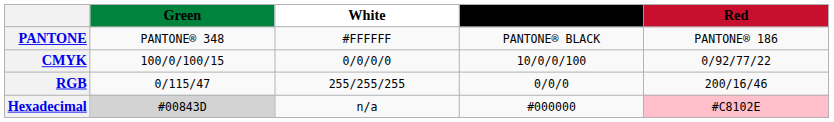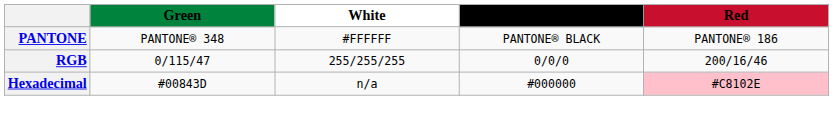- row: CMYK | 100/0/100/15 | 0/0/0/0 | 10/0/0/100 | 0/92/77/22
Hexadecimal | Green: lightgrey background -> no background
